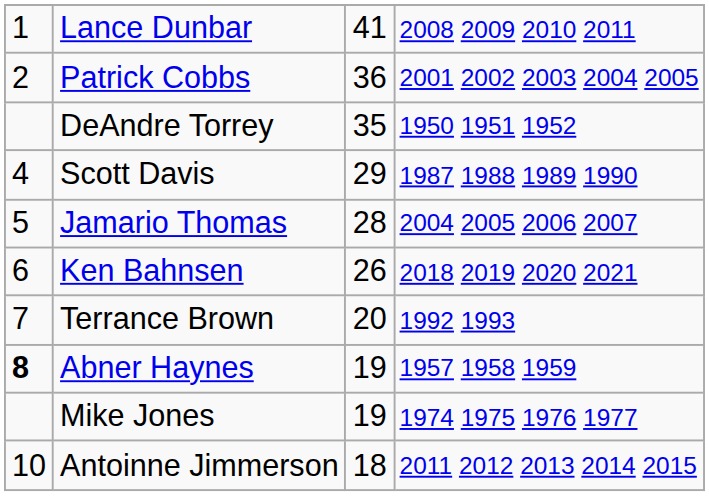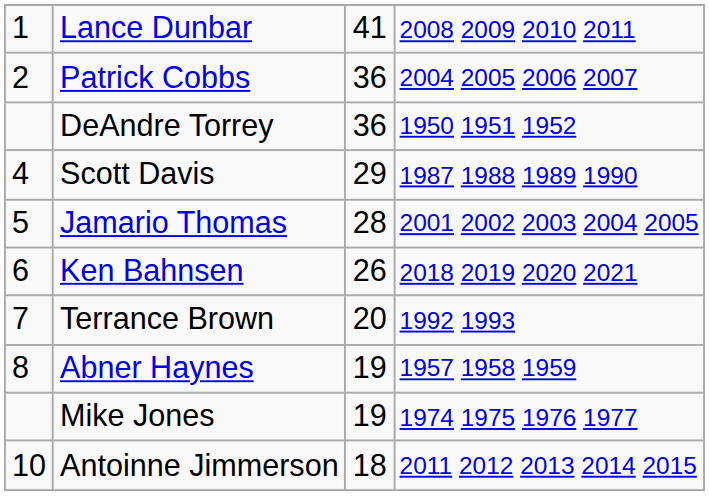Patrick Cobbs | column 4: 2001 2002 2003 2004 2005 -> 2004 2005 2006 2007
DeAndre Torrey | column 3: 35 -> 36
Jamario Thomas | column 4: 2004 2005 2006 2007 -> 2001 2002 2003 2004 2005
Abner Haynes | column 1: bold -> normal
